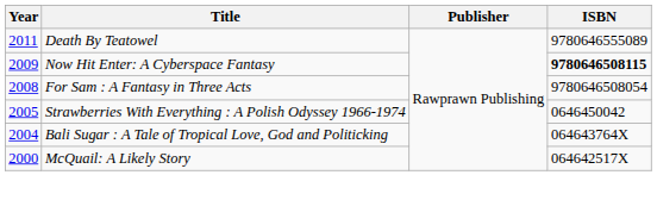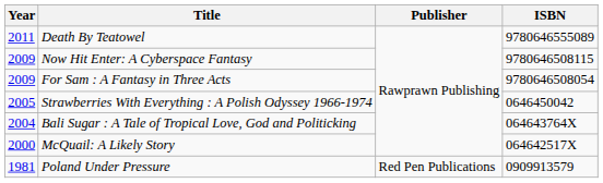Now Hit Enter: A Cyberspace Fantasy | ISBN: bold -> normal
For Sam : A Fantasy in Three Acts | Year: 2008 -> 2009
+ row: 1981 | Poland Under Pressure | Red Pen Publications | 0909913579
